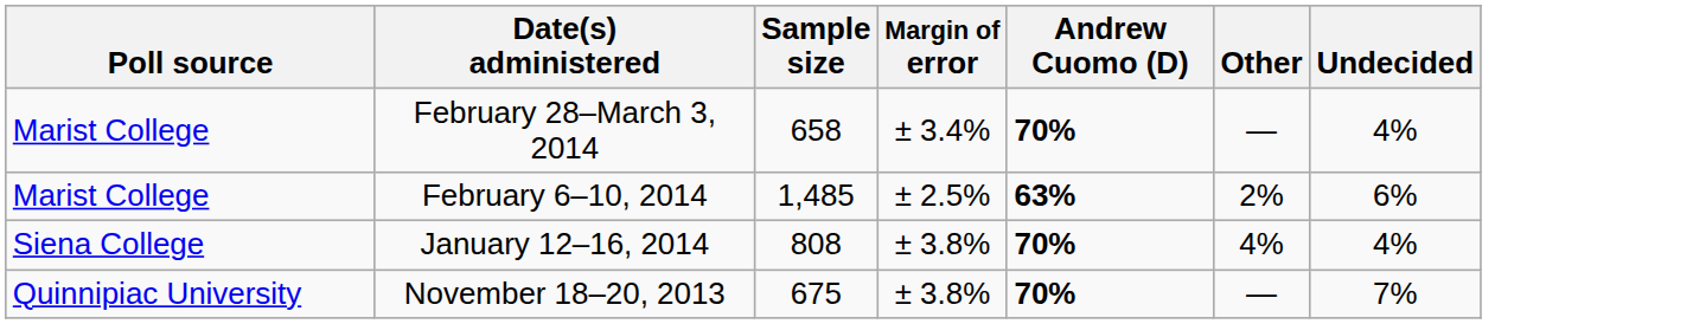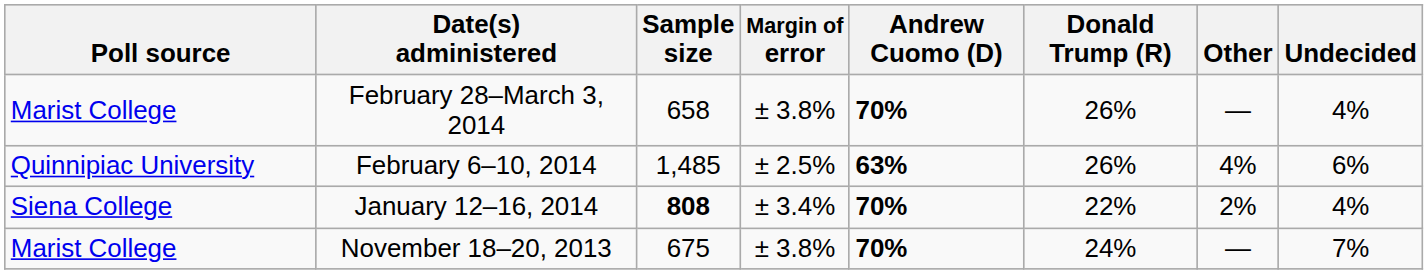+ column: Donald Trump (R) | 26% | 26% | 22% | 24%
February 28–March 3, 2014 | Margin of error: ± 3.4% -> ± 3.8%
February 6–10, 2014 | Poll source: Marist College -> Quinnipiac University
February 6–10, 2014 | Other: 2% -> 4%
January 12–16, 2014 | Sample size: normal -> bold
January 12–16, 2014 | Margin of error: ± 3.8% -> ± 3.4%
January 12–16, 2014 | Other: 4% -> 2%
November 18–20, 2013 | Poll source: Quinnipiac University -> Marist College
